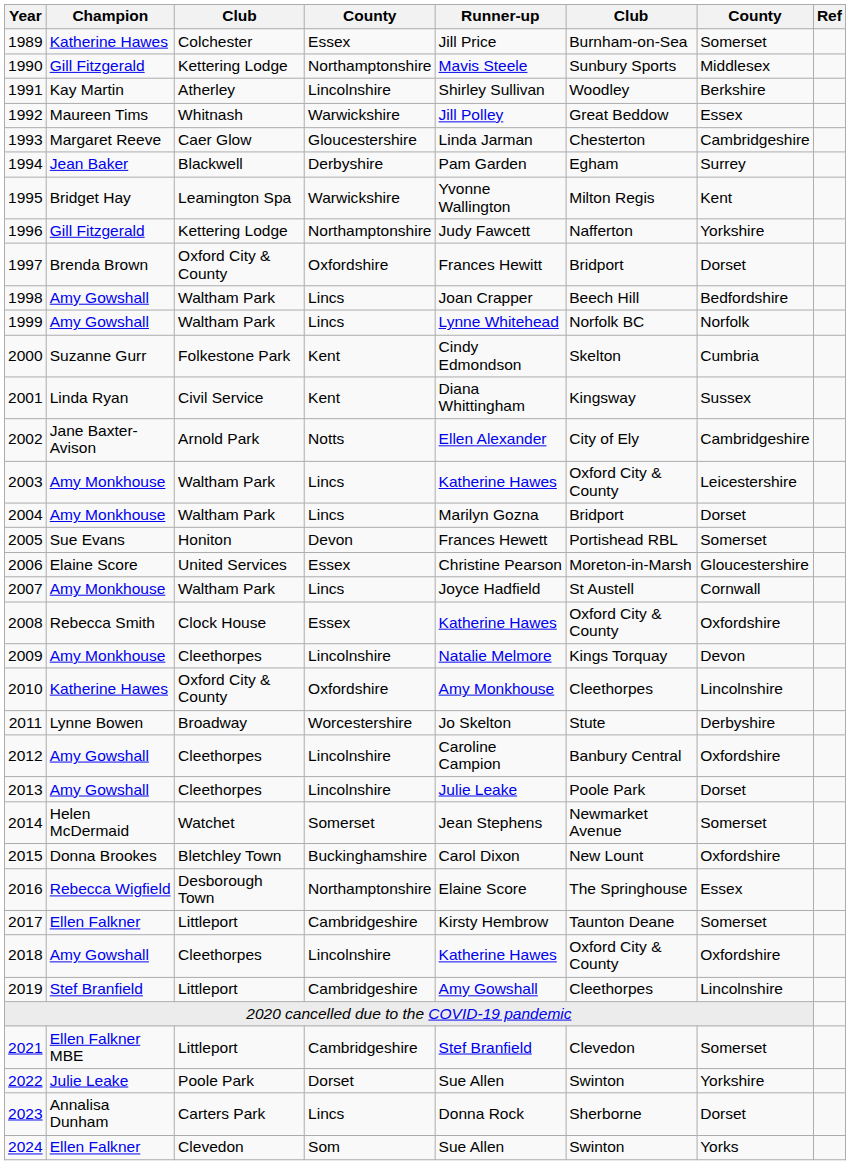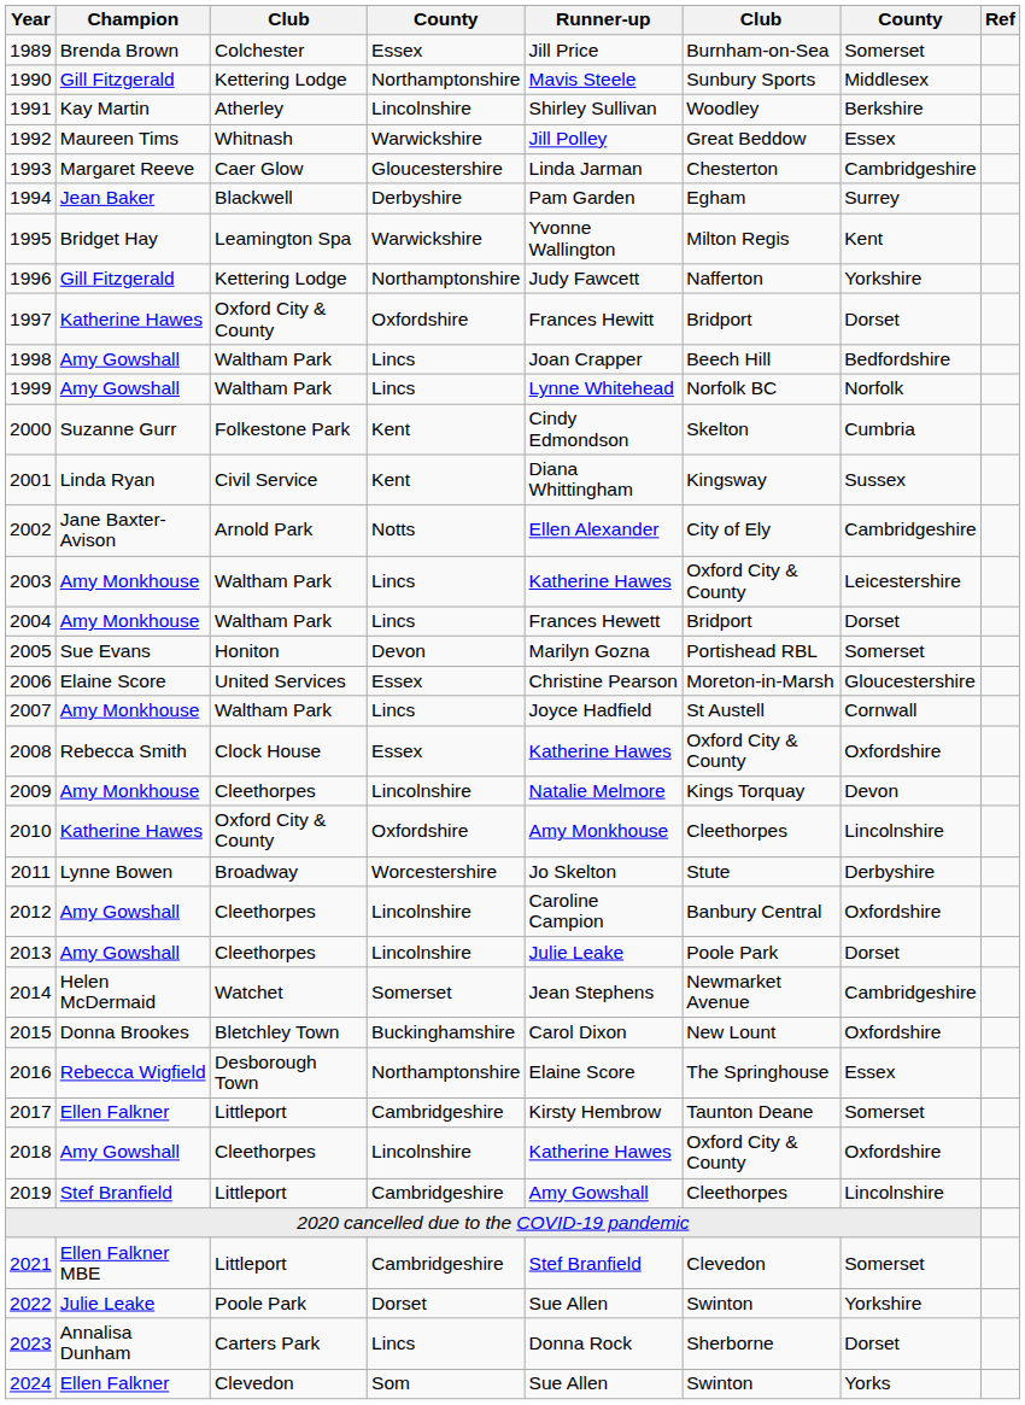1989 | Champion: Katherine Hawes -> Brenda Brown
1997 | Champion: Brenda Brown -> Katherine Hawes
2004 | Runner-up: Marilyn Gozna -> Frances Hewett
2005 | Runner-up: Frances Hewett -> Marilyn Gozna
2014 | column 7: Somerset -> Cambridgeshire
